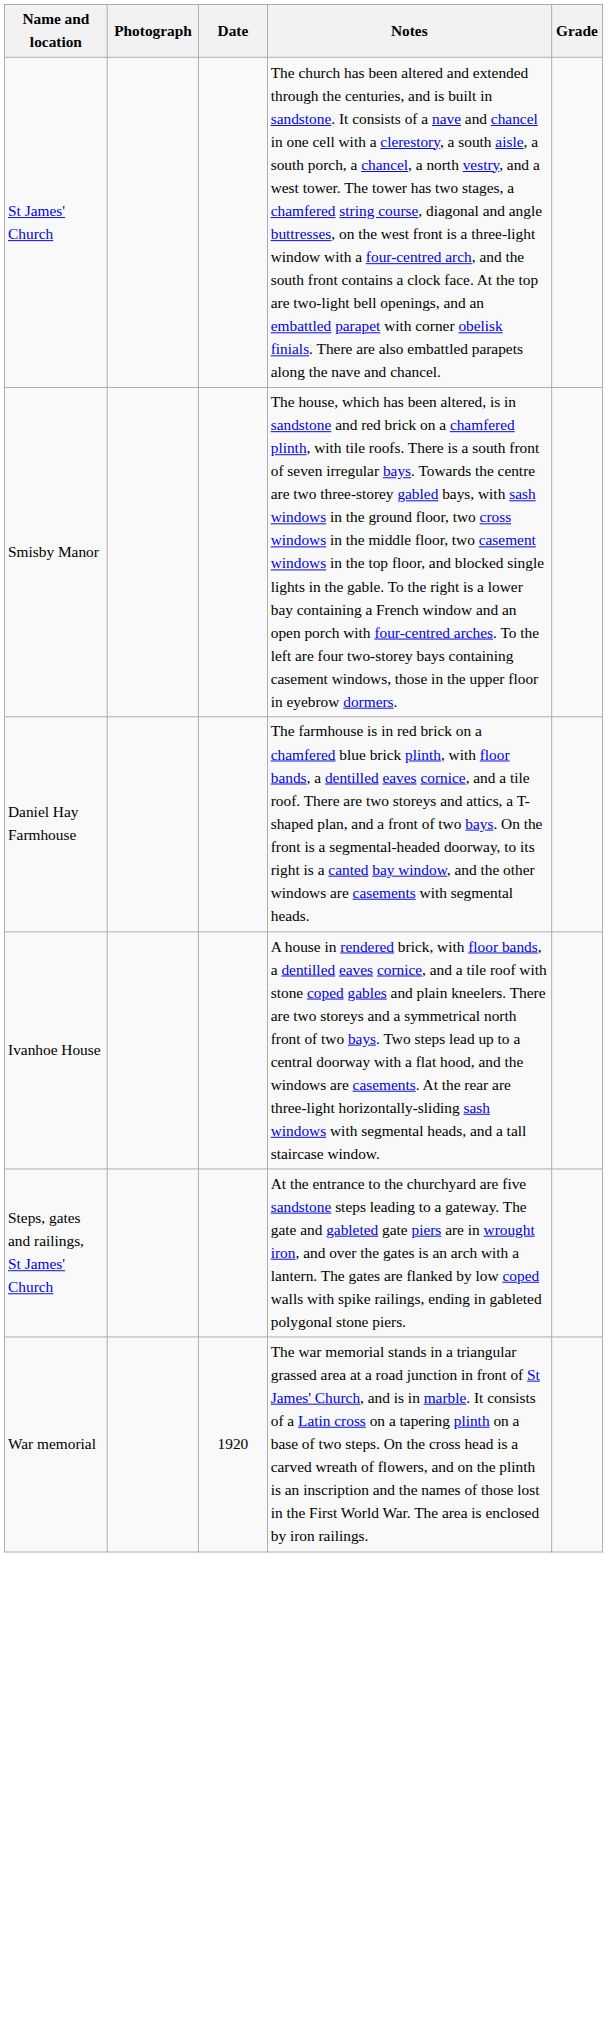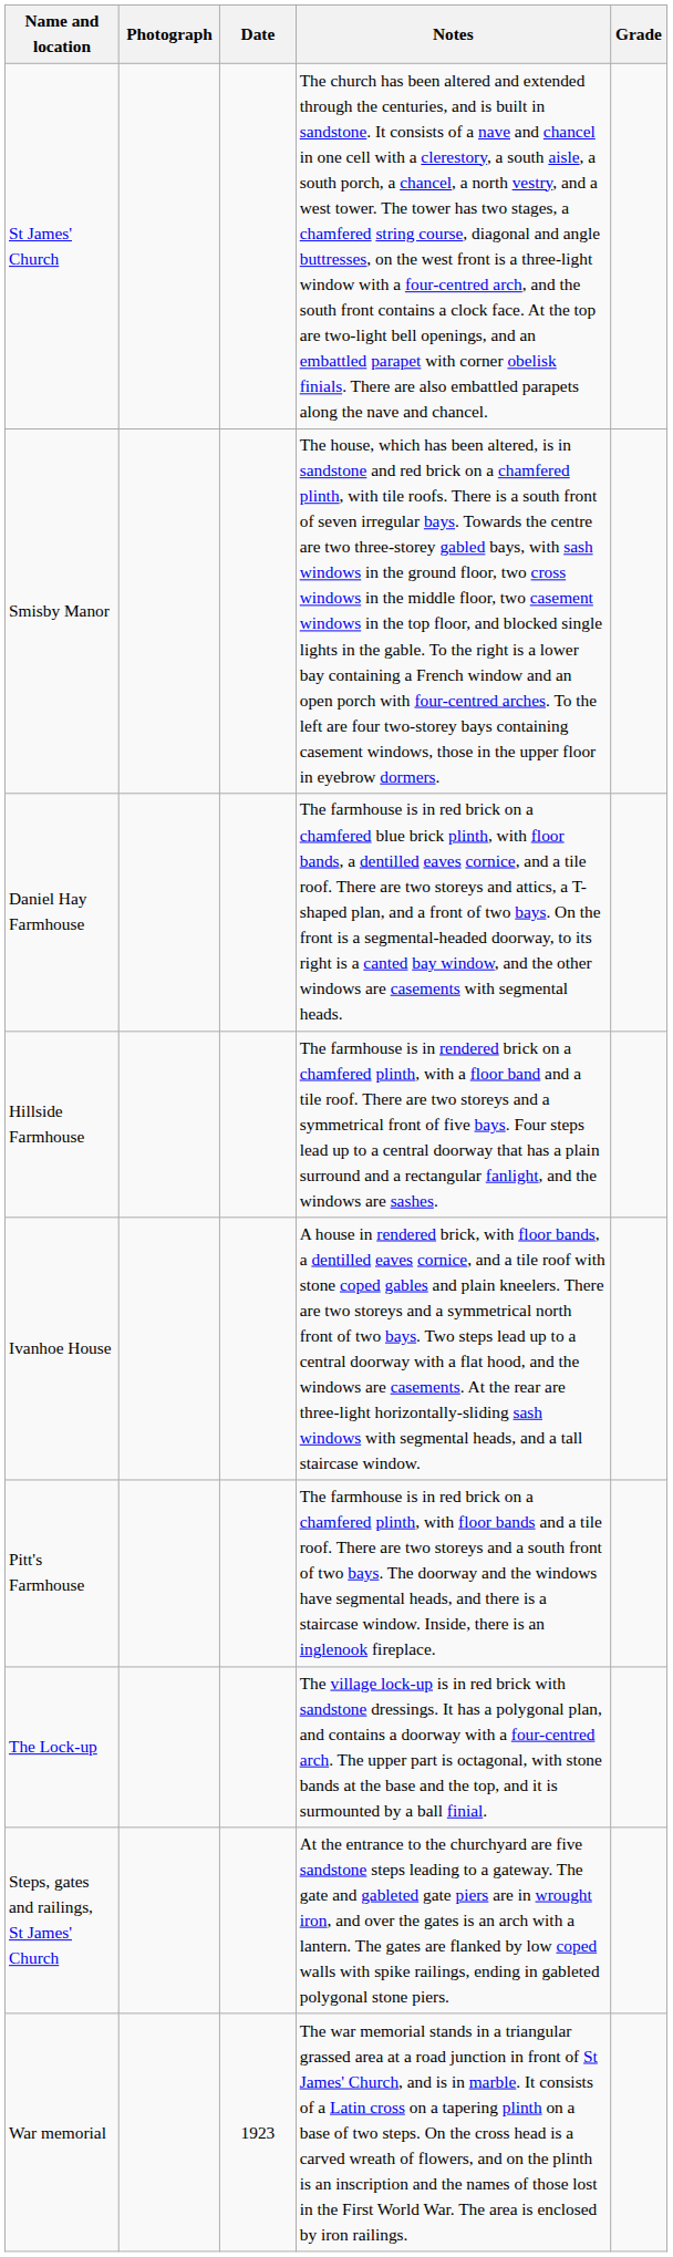+ row: Hillside Farmhouse | The farmhouse is in rendered brick on a chamfered plinth, with a floor band and a tile roof. There are two storeys and a symmetrical front of five bays. Four steps lead up to a central doorway that has a plain surround and a rectangular fanlight, and the windows are sashes.
+ row: Pitt's Farmhouse | The farmhouse is in red brick on a chamfered plinth, with floor bands and a tile roof. There are two storeys and a south front of two bays. The doorway and the windows have segmental heads, and there is a staircase window. Inside, there is an inglenook fireplace.
+ row: The Lock-up | The village lock-up is in red brick with sandstone dressings. It has a polygonal plan, and contains a doorway with a four-centred arch. The upper part is octagonal, with stone bands at the base and the top, and it is surmounted by a ball finial.
War memorial | Date: 1920 -> 1923
